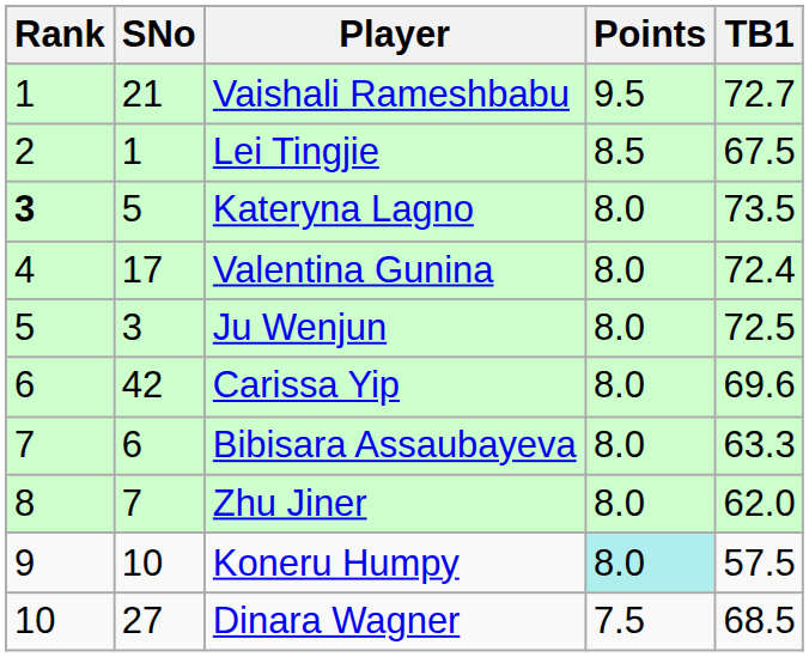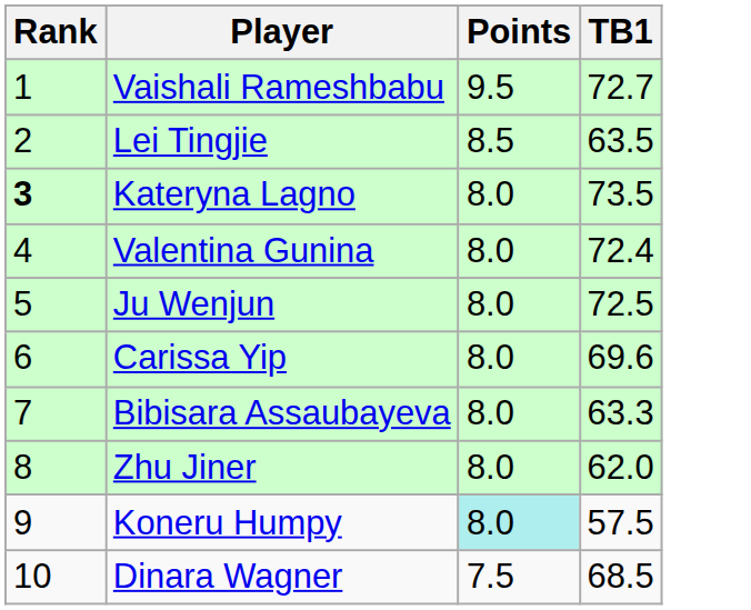- column: SNo | 21 | 1 | 5 | 17 | 3 | 42 | 6 | 7 | 10 | 27
Lei Tingjie | TB1: 67.5 -> 63.5
